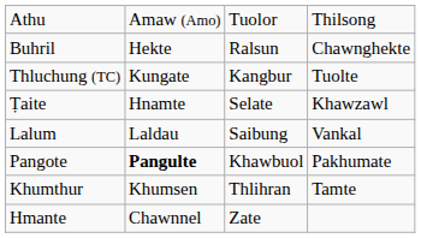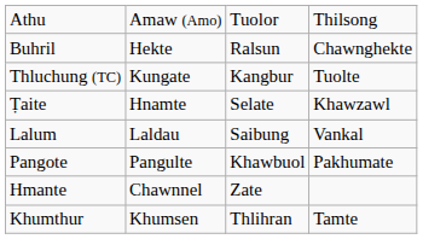Pangote | column 2: bold -> normal
rows swapped: Khumthur <-> Hmante
